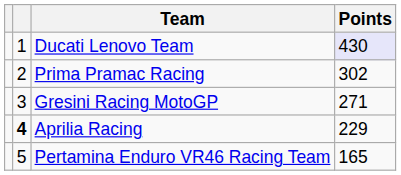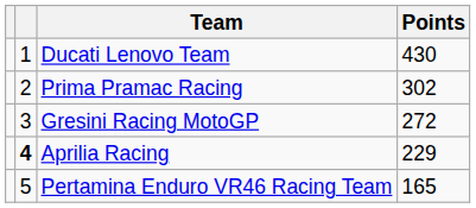Ducati Lenovo Team | Points: lavender background -> no background
Gresini Racing MotoGP | Points: 271 -> 272
